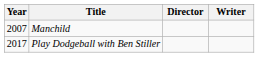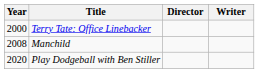+ row: 2000 | Terry Tate: Office Linebacker
Manchild | Year: 2007 -> 2008
Play Dodgeball with Ben Stiller | Year: 2017 -> 2020
